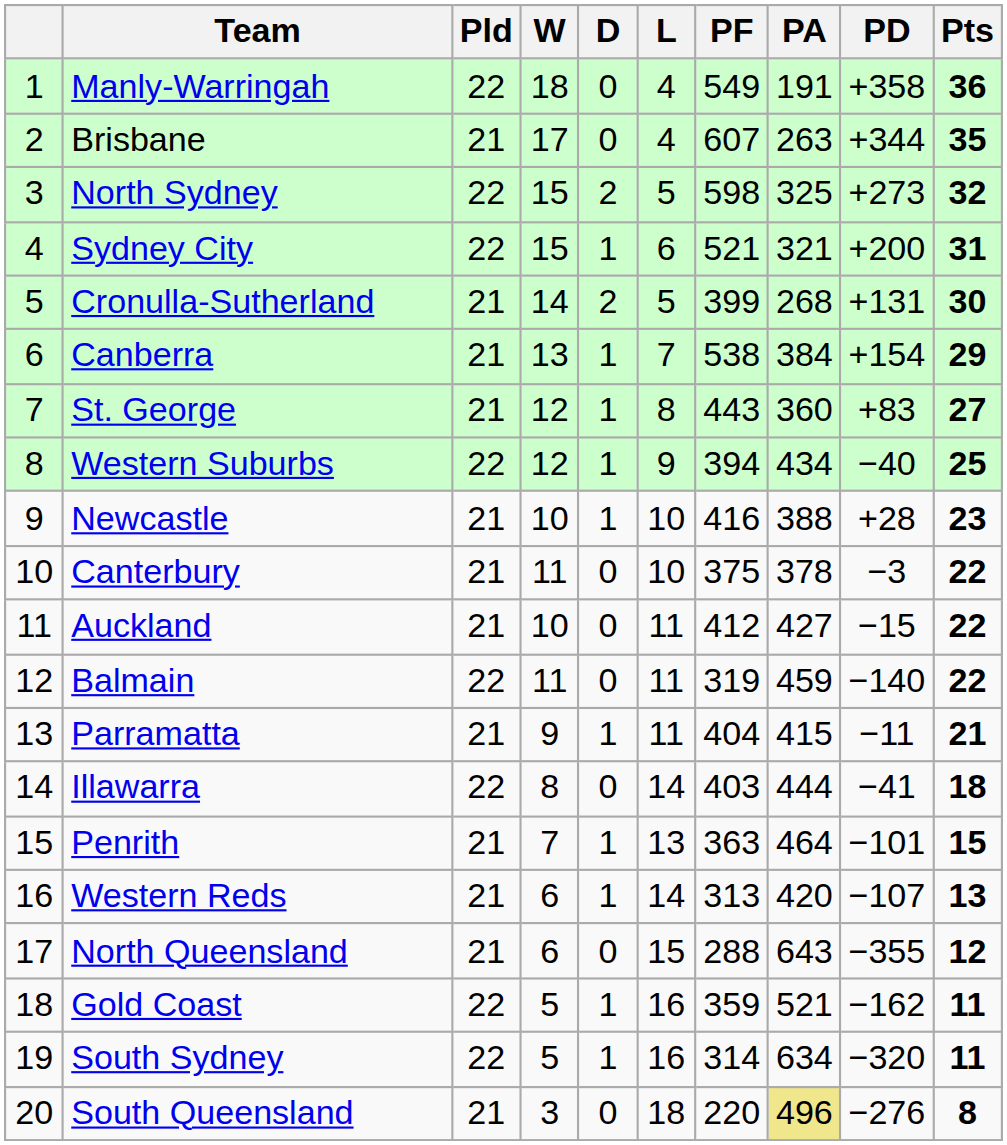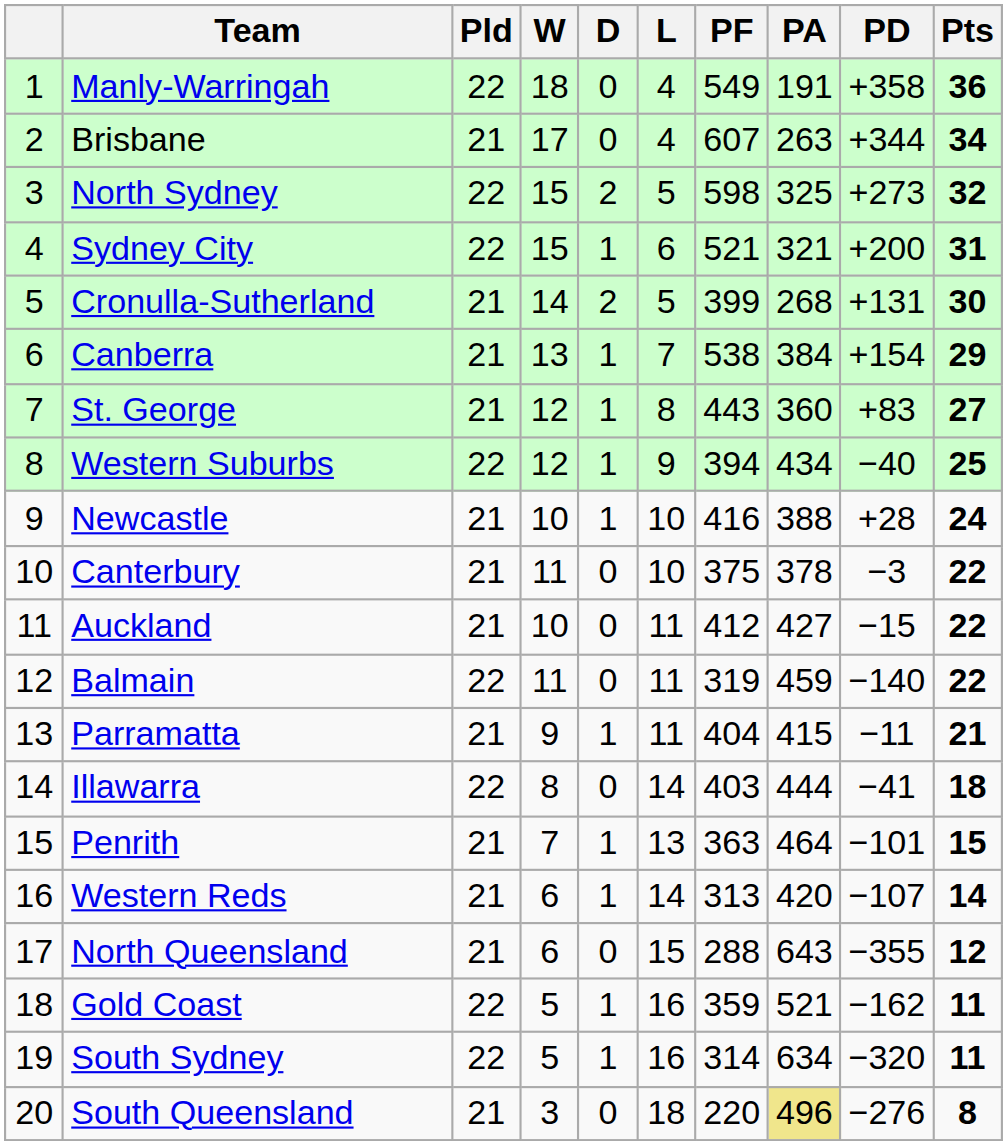Brisbane | Pts: 35 -> 34
Newcastle | Pts: 23 -> 24
Western Reds | Pts: 13 -> 14
